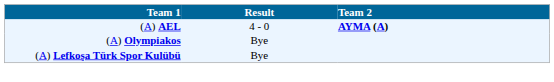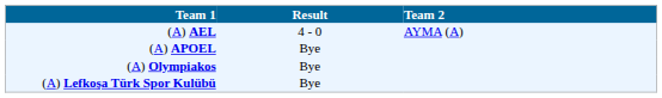(A) AEL | Team 2: bold -> normal
+ row: (A) APOEL | Bye
